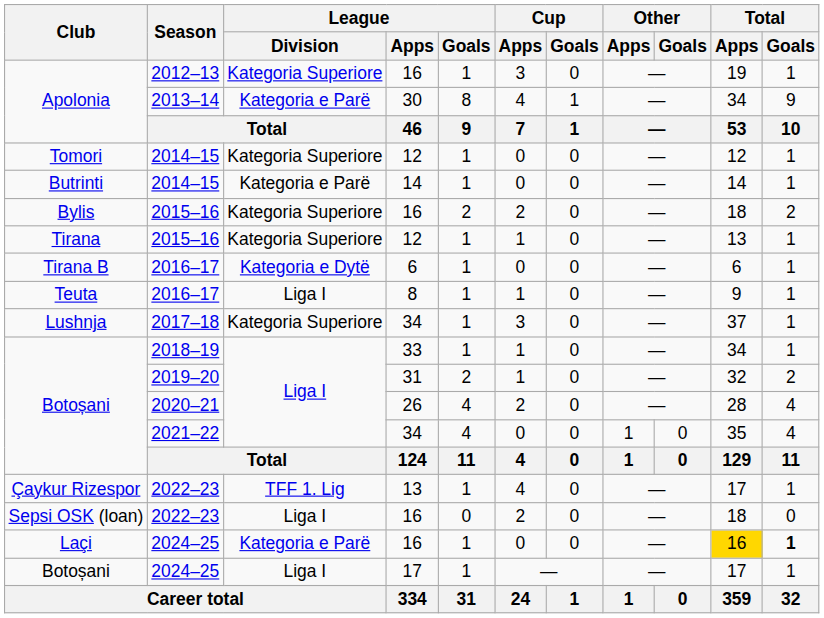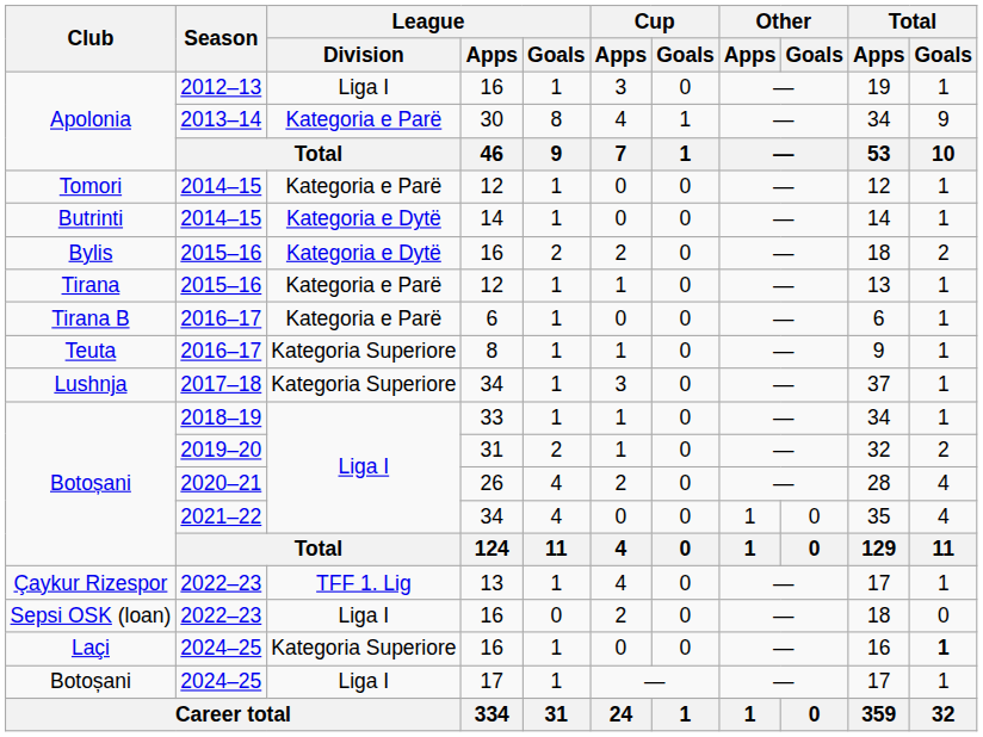Apolonia / 2012–13 | League / Division: Kategoria Superiore -> Liga I
Tomori | League / Division: Kategoria Superiore -> Kategoria e Parë
Butrinti | League / Division: Kategoria e Parë -> Kategoria e Dytë
Bylis | League / Division: Kategoria Superiore -> Kategoria e Dytë
Tirana | League / Division: Kategoria Superiore -> Kategoria e Parë
Tirana B | League / Division: Kategoria e Dytë -> Kategoria e Parë
Teuta | League / Division: Liga I -> Kategoria Superiore
Laçi | League / Division: Kategoria e Parë -> Kategoria Superiore
Laçi | Total / Apps: gold background -> no background
